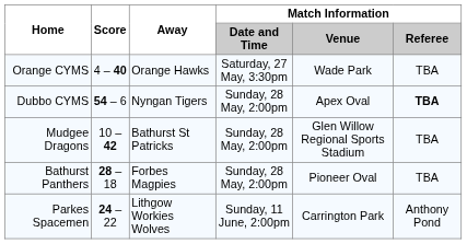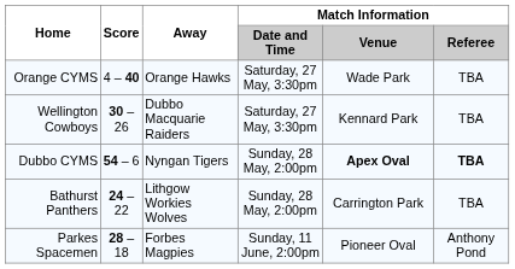+ row: Wellington Cowboys | 30 – 26 | Dubbo Macquarie Raiders | Saturday, 27 May, 3:30pm | Kennard Park | TBA
Dubbo CYMS | Match Information / Venue: normal -> bold
- row: Mudgee Dragons | 10 – 42 | Bathurst St Patricks | Sunday, 28 May, 2:00pm | Glen Willow Regional Sports Stadium | TBA
Bathurst Panthers | Score: 28 – 18 -> 24 – 22
Bathurst Panthers | Away: Forbes Magpies -> Lithgow Workies Wolves
Bathurst Panthers | Match Information / Venue: Pioneer Oval -> Carrington Park
Parkes Spacemen | Score: 24 – 22 -> 28 – 18
Parkes Spacemen | Away: Lithgow Workies Wolves -> Forbes Magpies
Parkes Spacemen | Match Information / Venue: Carrington Park -> Pioneer Oval
